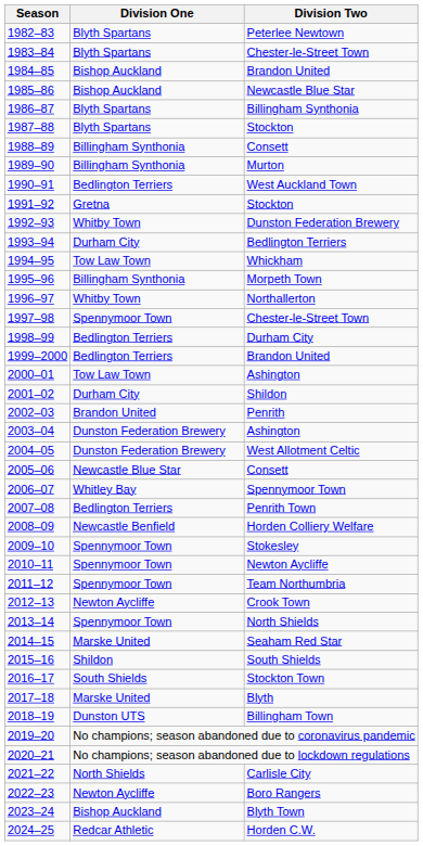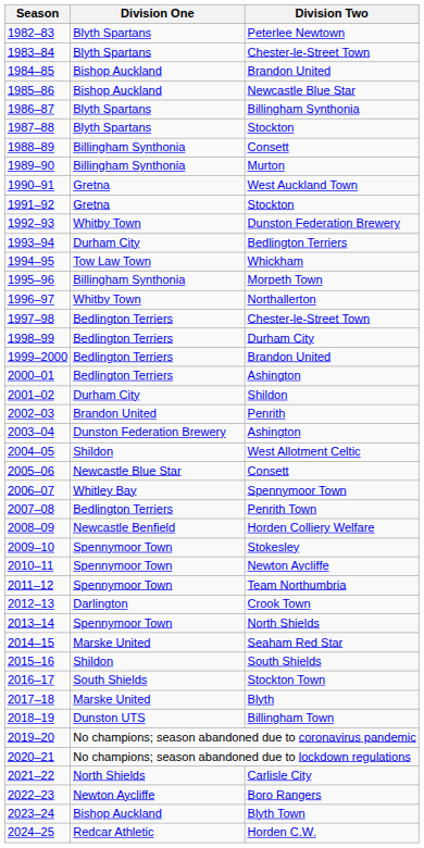1990–91 | Division One: Bedlington Terriers -> Gretna
1997–98 | Division One: Spennymoor Town -> Bedlington Terriers
2000–01 | Division One: Tow Law Town -> Bedlington Terriers
2004–05 | Division One: Dunston Federation Brewery -> Shildon
2012–13 | Division One: Newton Aycliffe -> Darlington
